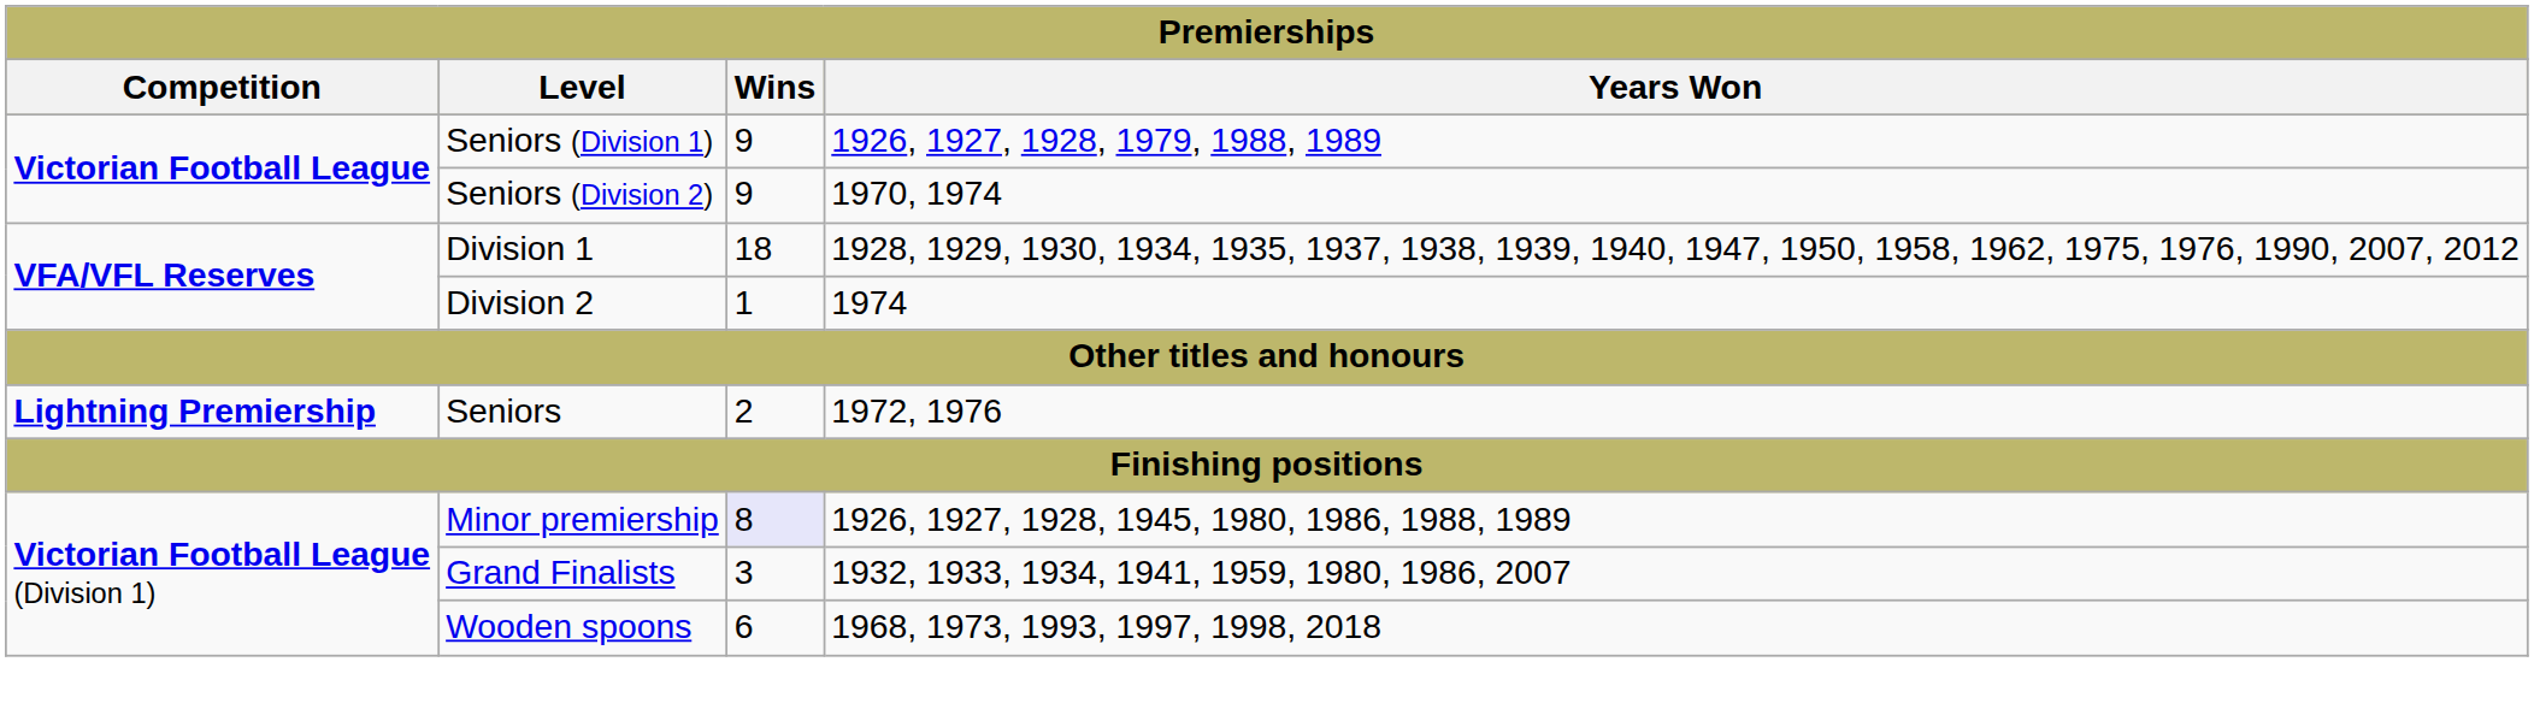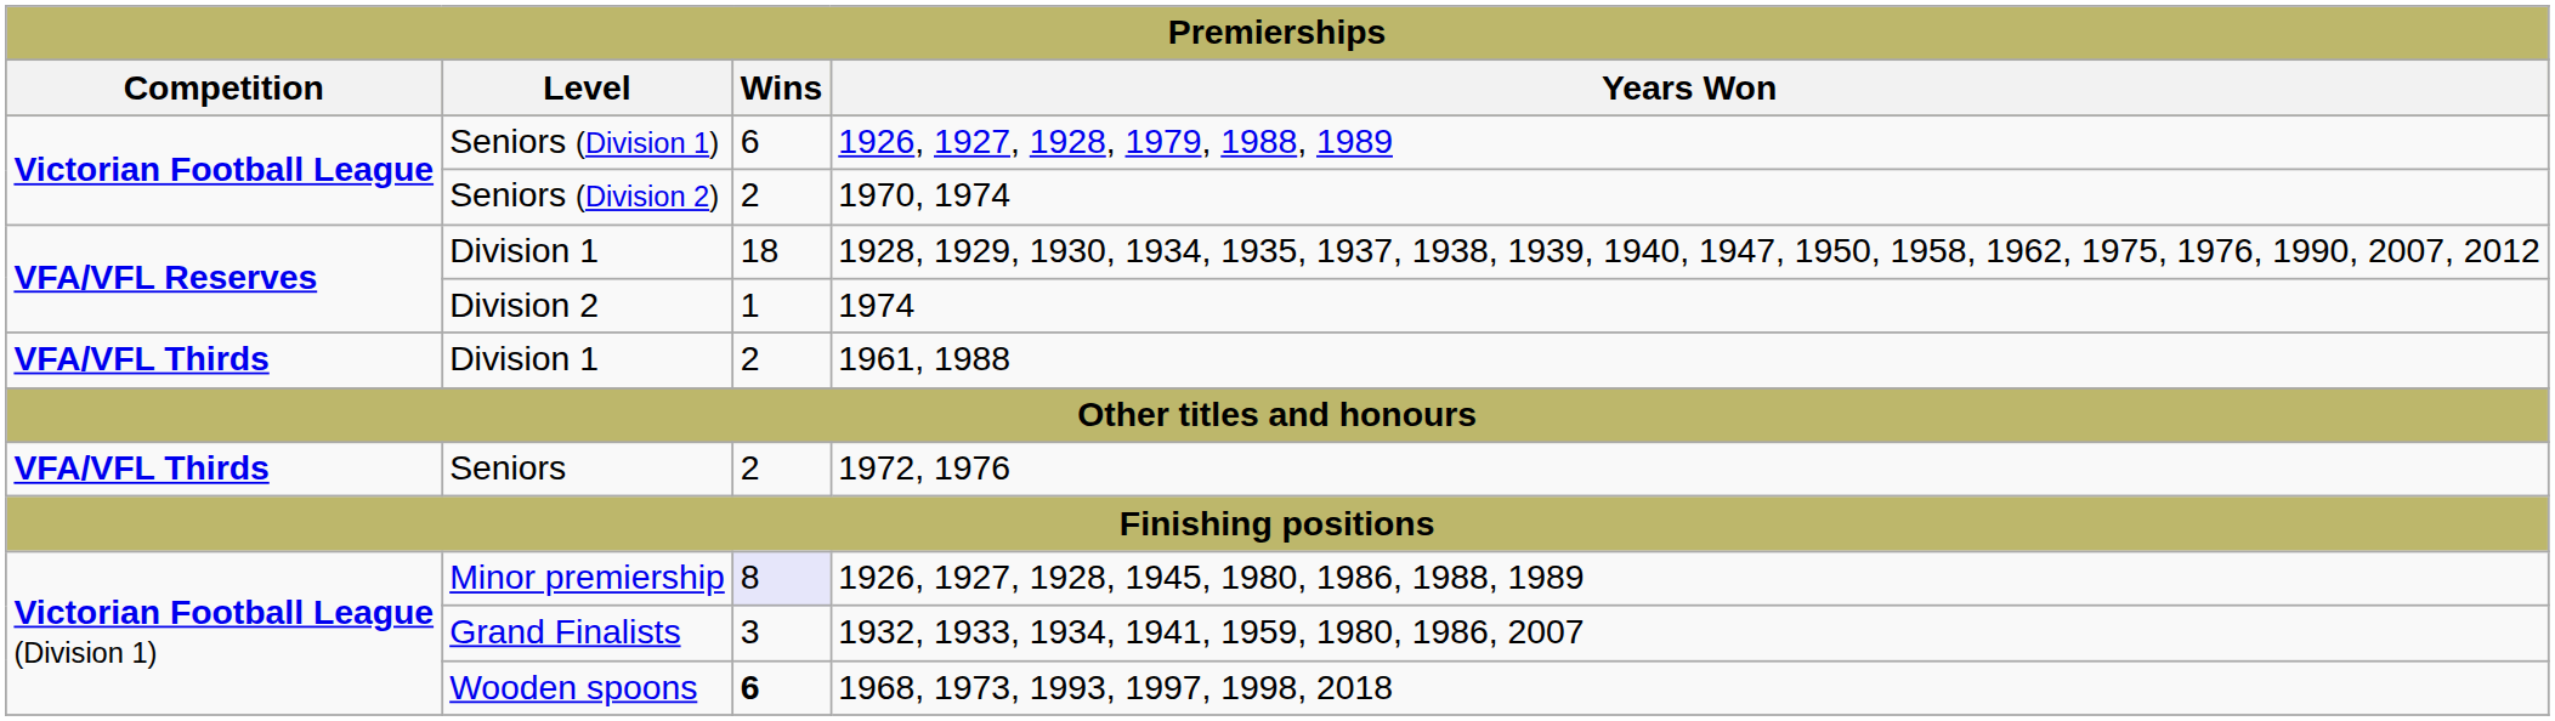Seniors (Division 1) | Wins: 9 -> 6
Seniors (Division 2) | Wins: 9 -> 2
+ row: VFA/VFL Thirds | Division 1 | 2 | 1961, 1988
Seniors | Competition: Lightning Premiership -> VFA/VFL Thirds
Wooden spoons | Wins: normal -> bold
